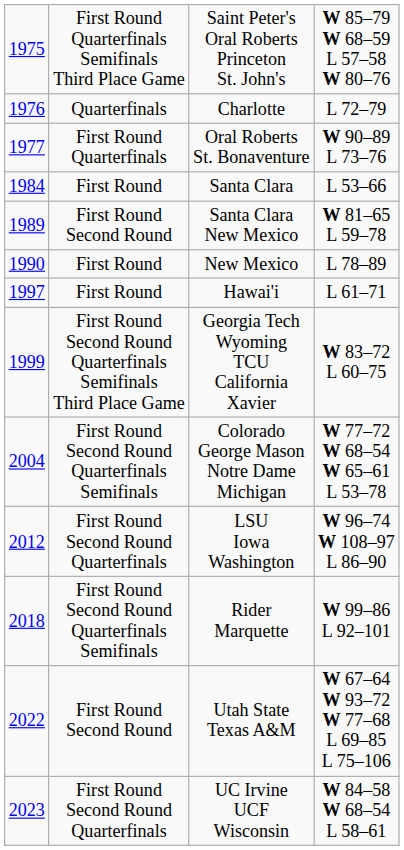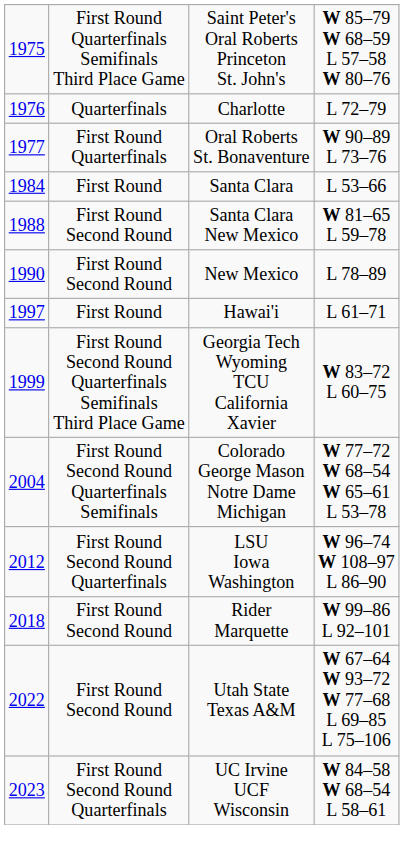Santa Clara New Mexico | column 1: 1989 -> 1988
New Mexico | column 2: First Round -> First Round Second Round
Rider Marquette | column 2: First Round Second Round Quarterfinals Semifinals -> First Round Second Round
